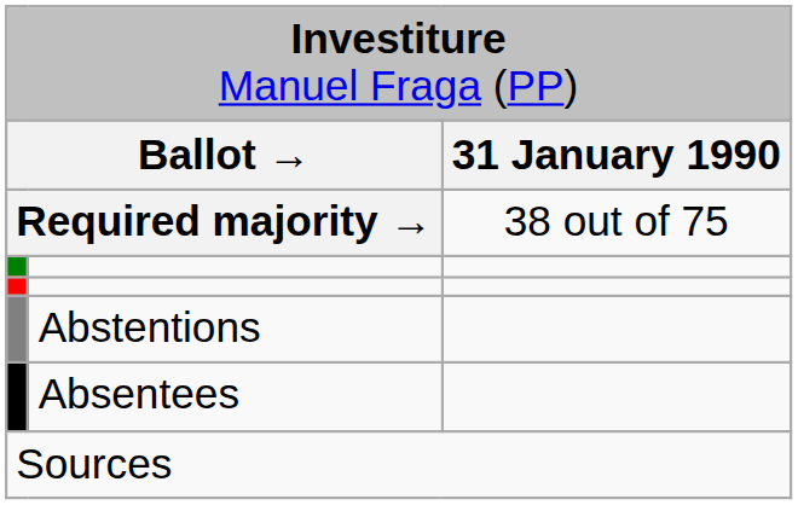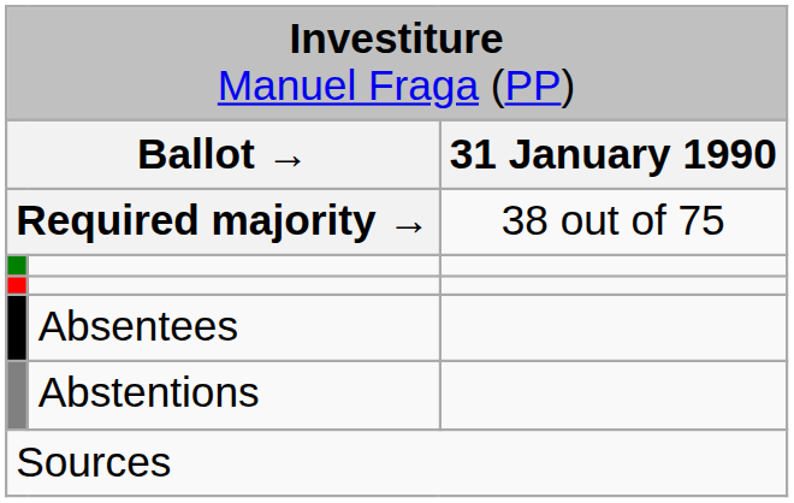rows swapped: Abstentions <-> Absentees
